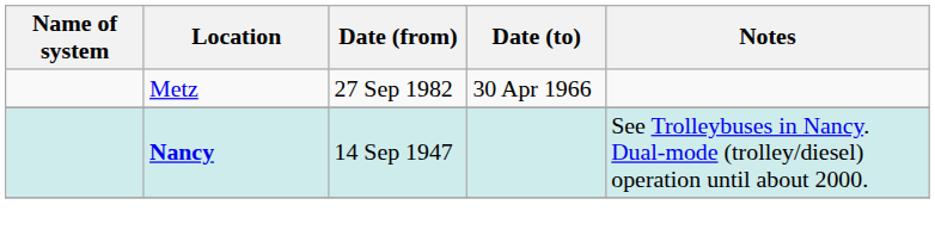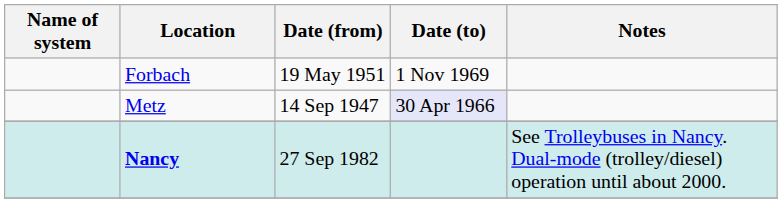+ row: Forbach | 19 May 1951 | 1 Nov 1969
Metz | Date (from): 27 Sep 1982 -> 14 Sep 1947
Metz | Date (to): no background -> lavender background
Nancy | Date (from): 14 Sep 1947 -> 27 Sep 1982
